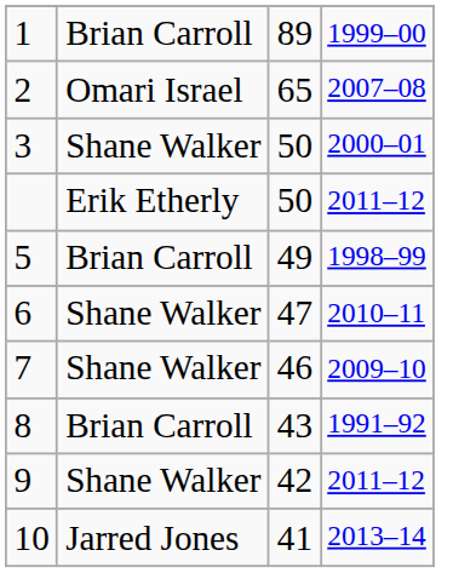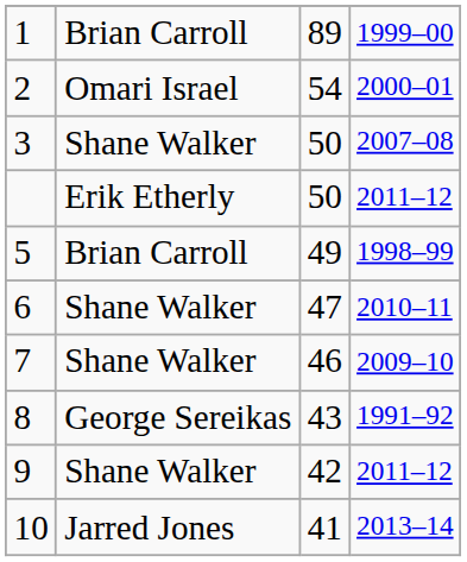2 | column 3: 65 -> 54
2 | column 4: 2007–08 -> 2000–01
3 | column 4: 2000–01 -> 2007–08
8 | column 2: Brian Carroll -> George Sereikas
